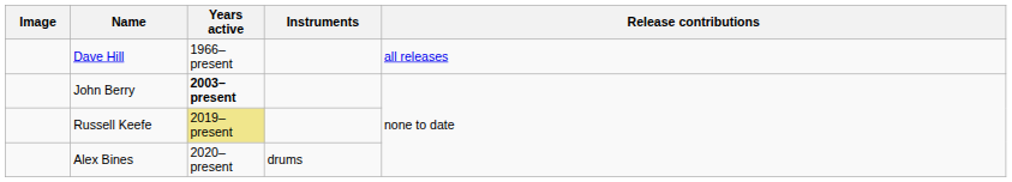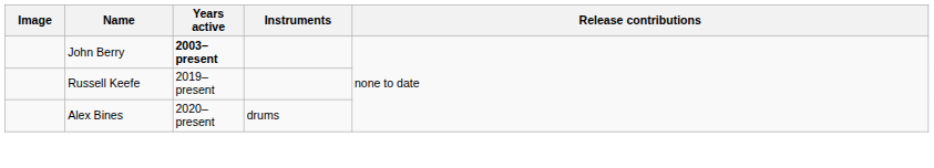- row: Dave Hill | 1966–present | all releases
Russell Keefe | Years active: khaki background -> no background
